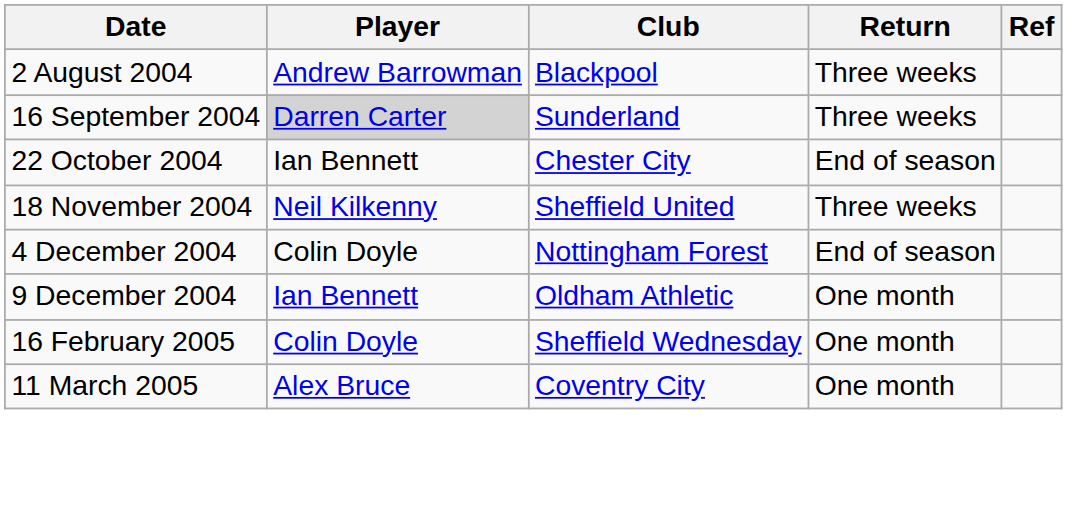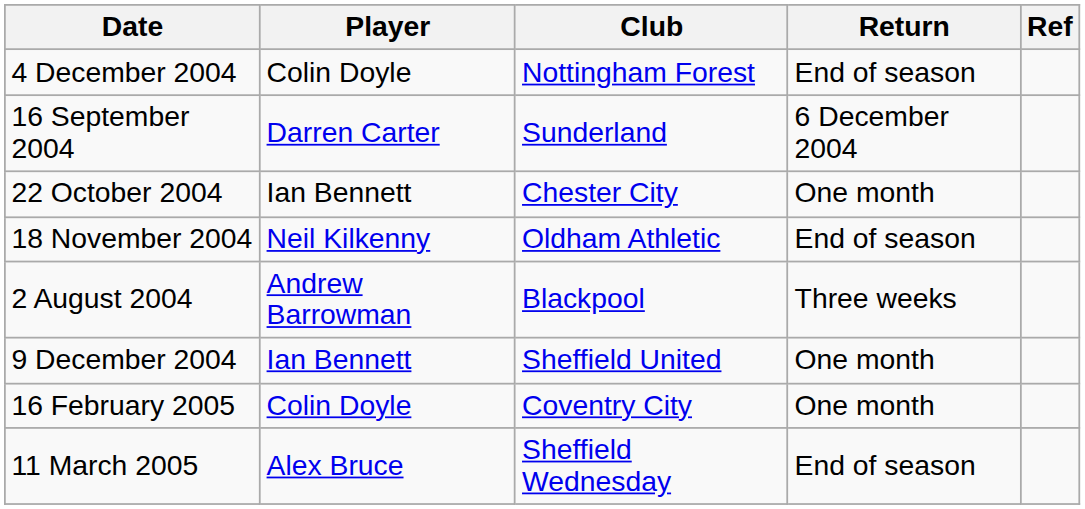rows swapped: 2 August 2004 <-> 4 December 2004
16 September 2004 | Player: lightgrey background -> no background
16 September 2004 | Return: Three weeks -> 6 December 2004
22 October 2004 | Return: End of season -> One month
18 November 2004 | Club: Sheffield United -> Oldham Athletic
18 November 2004 | Return: Three weeks -> End of season
9 December 2004 | Club: Oldham Athletic -> Sheffield United
16 February 2005 | Club: Sheffield Wednesday -> Coventry City
11 March 2005 | Club: Coventry City -> Sheffield Wednesday
11 March 2005 | Return: One month -> End of season
